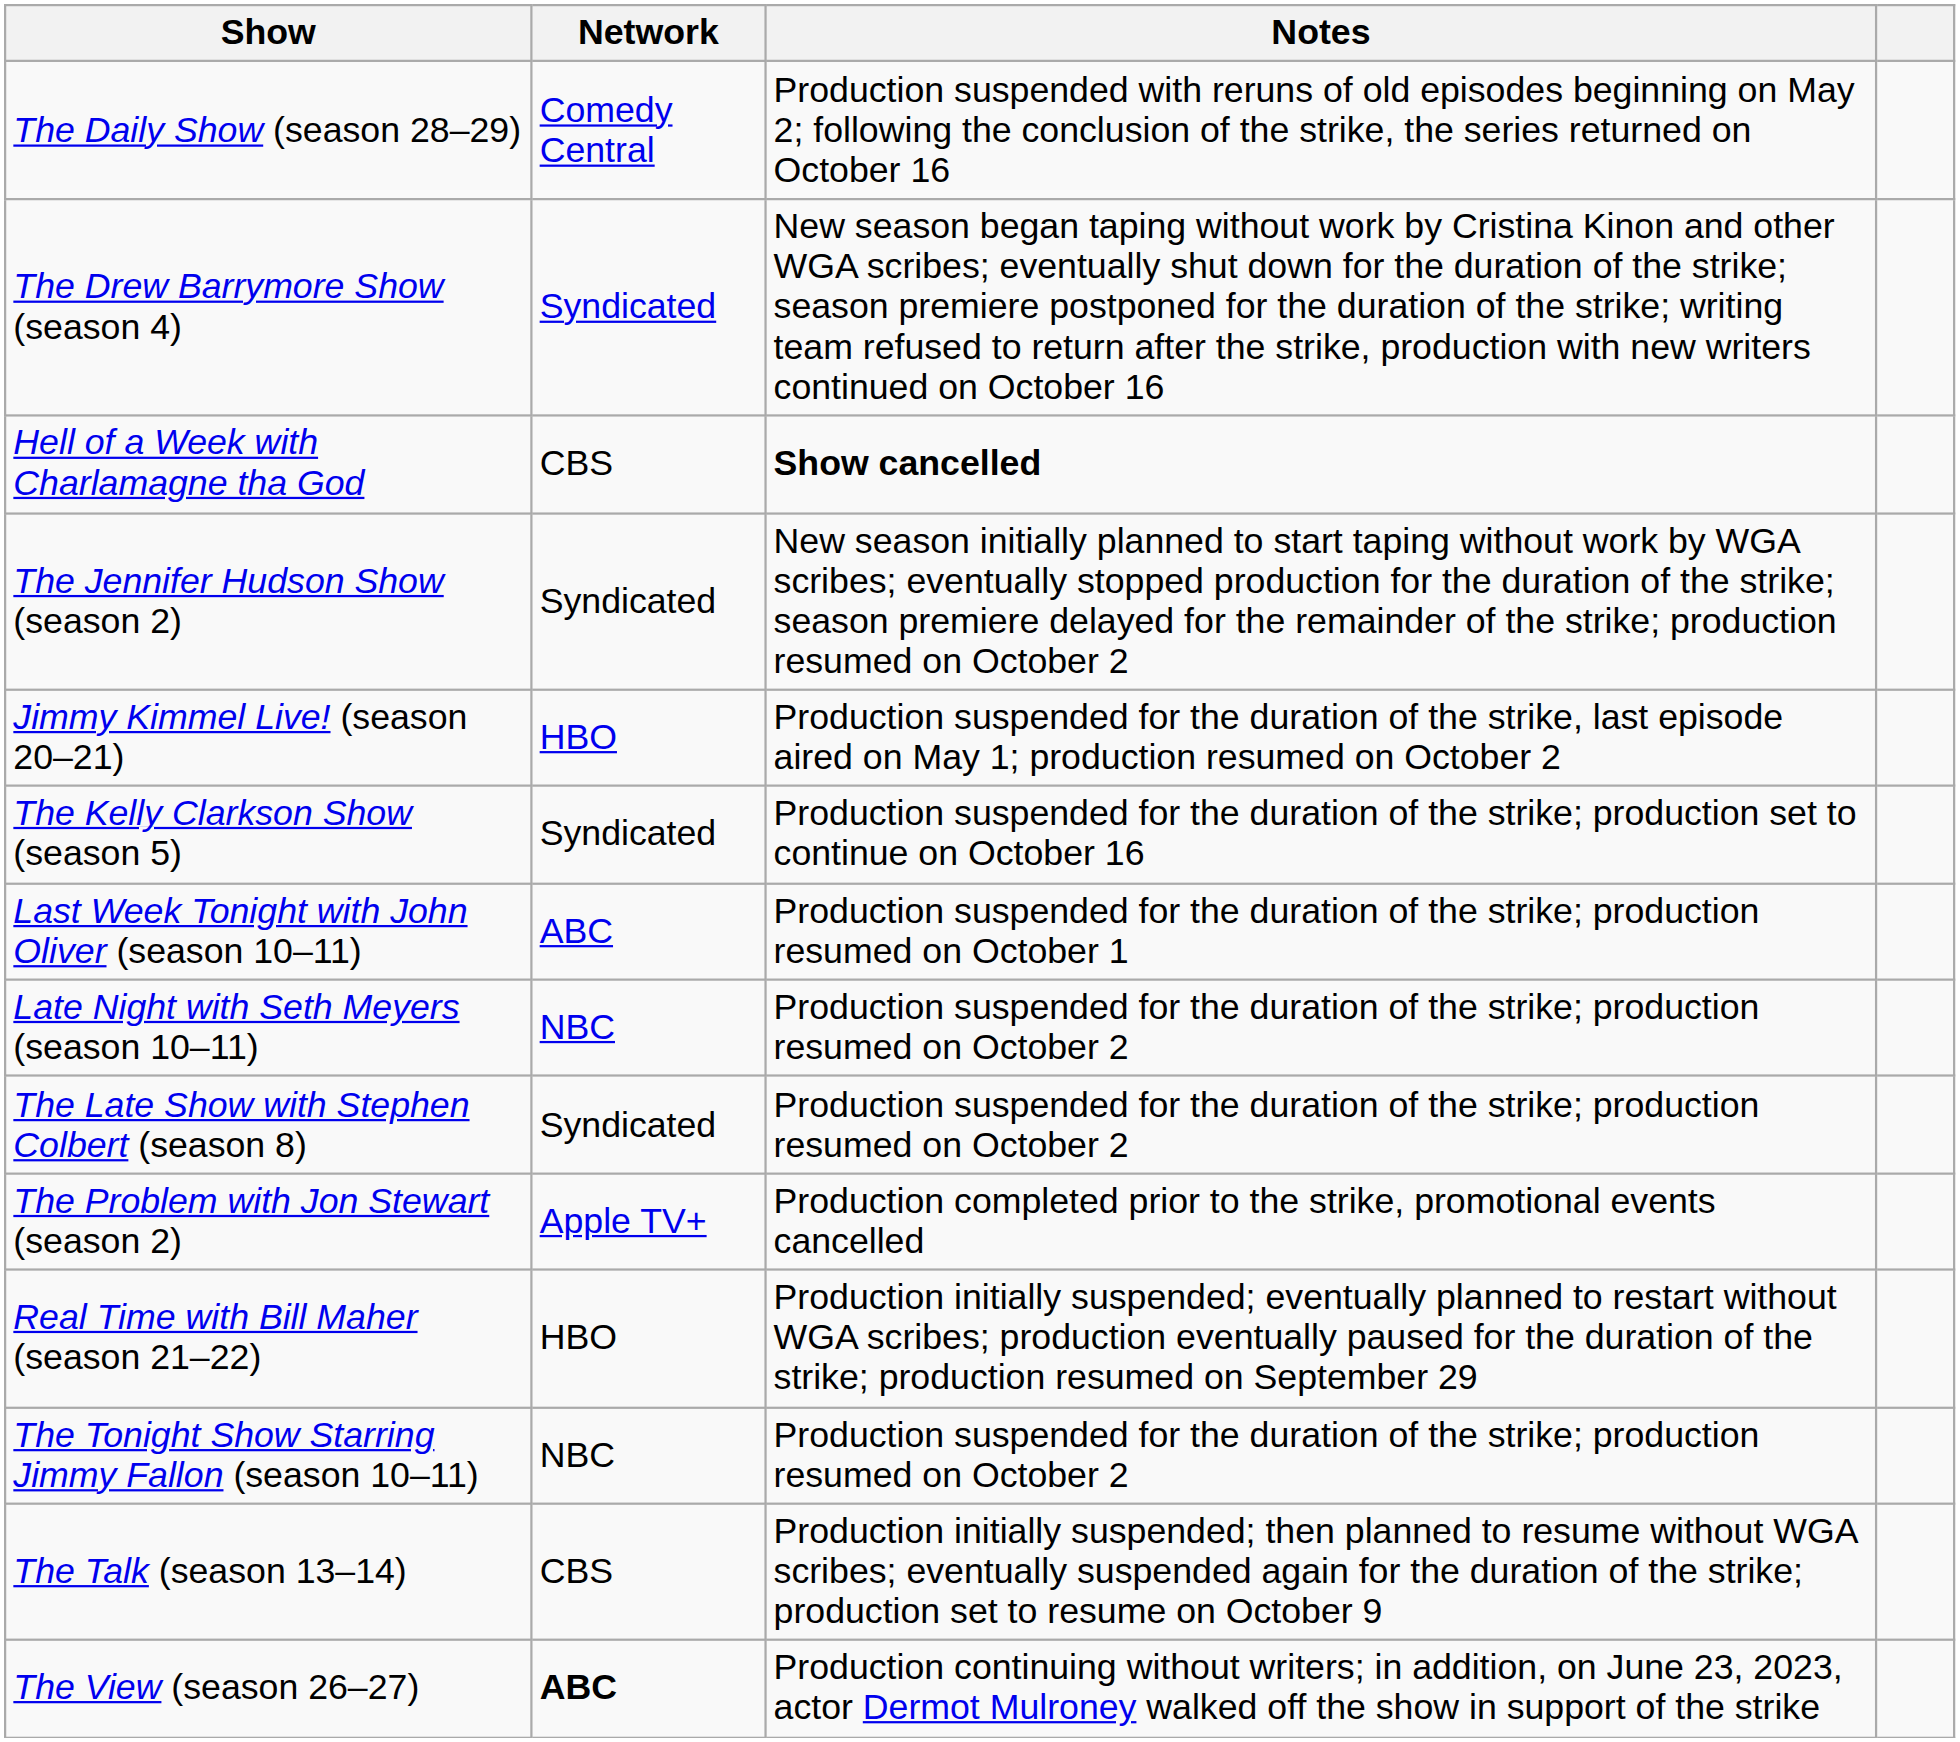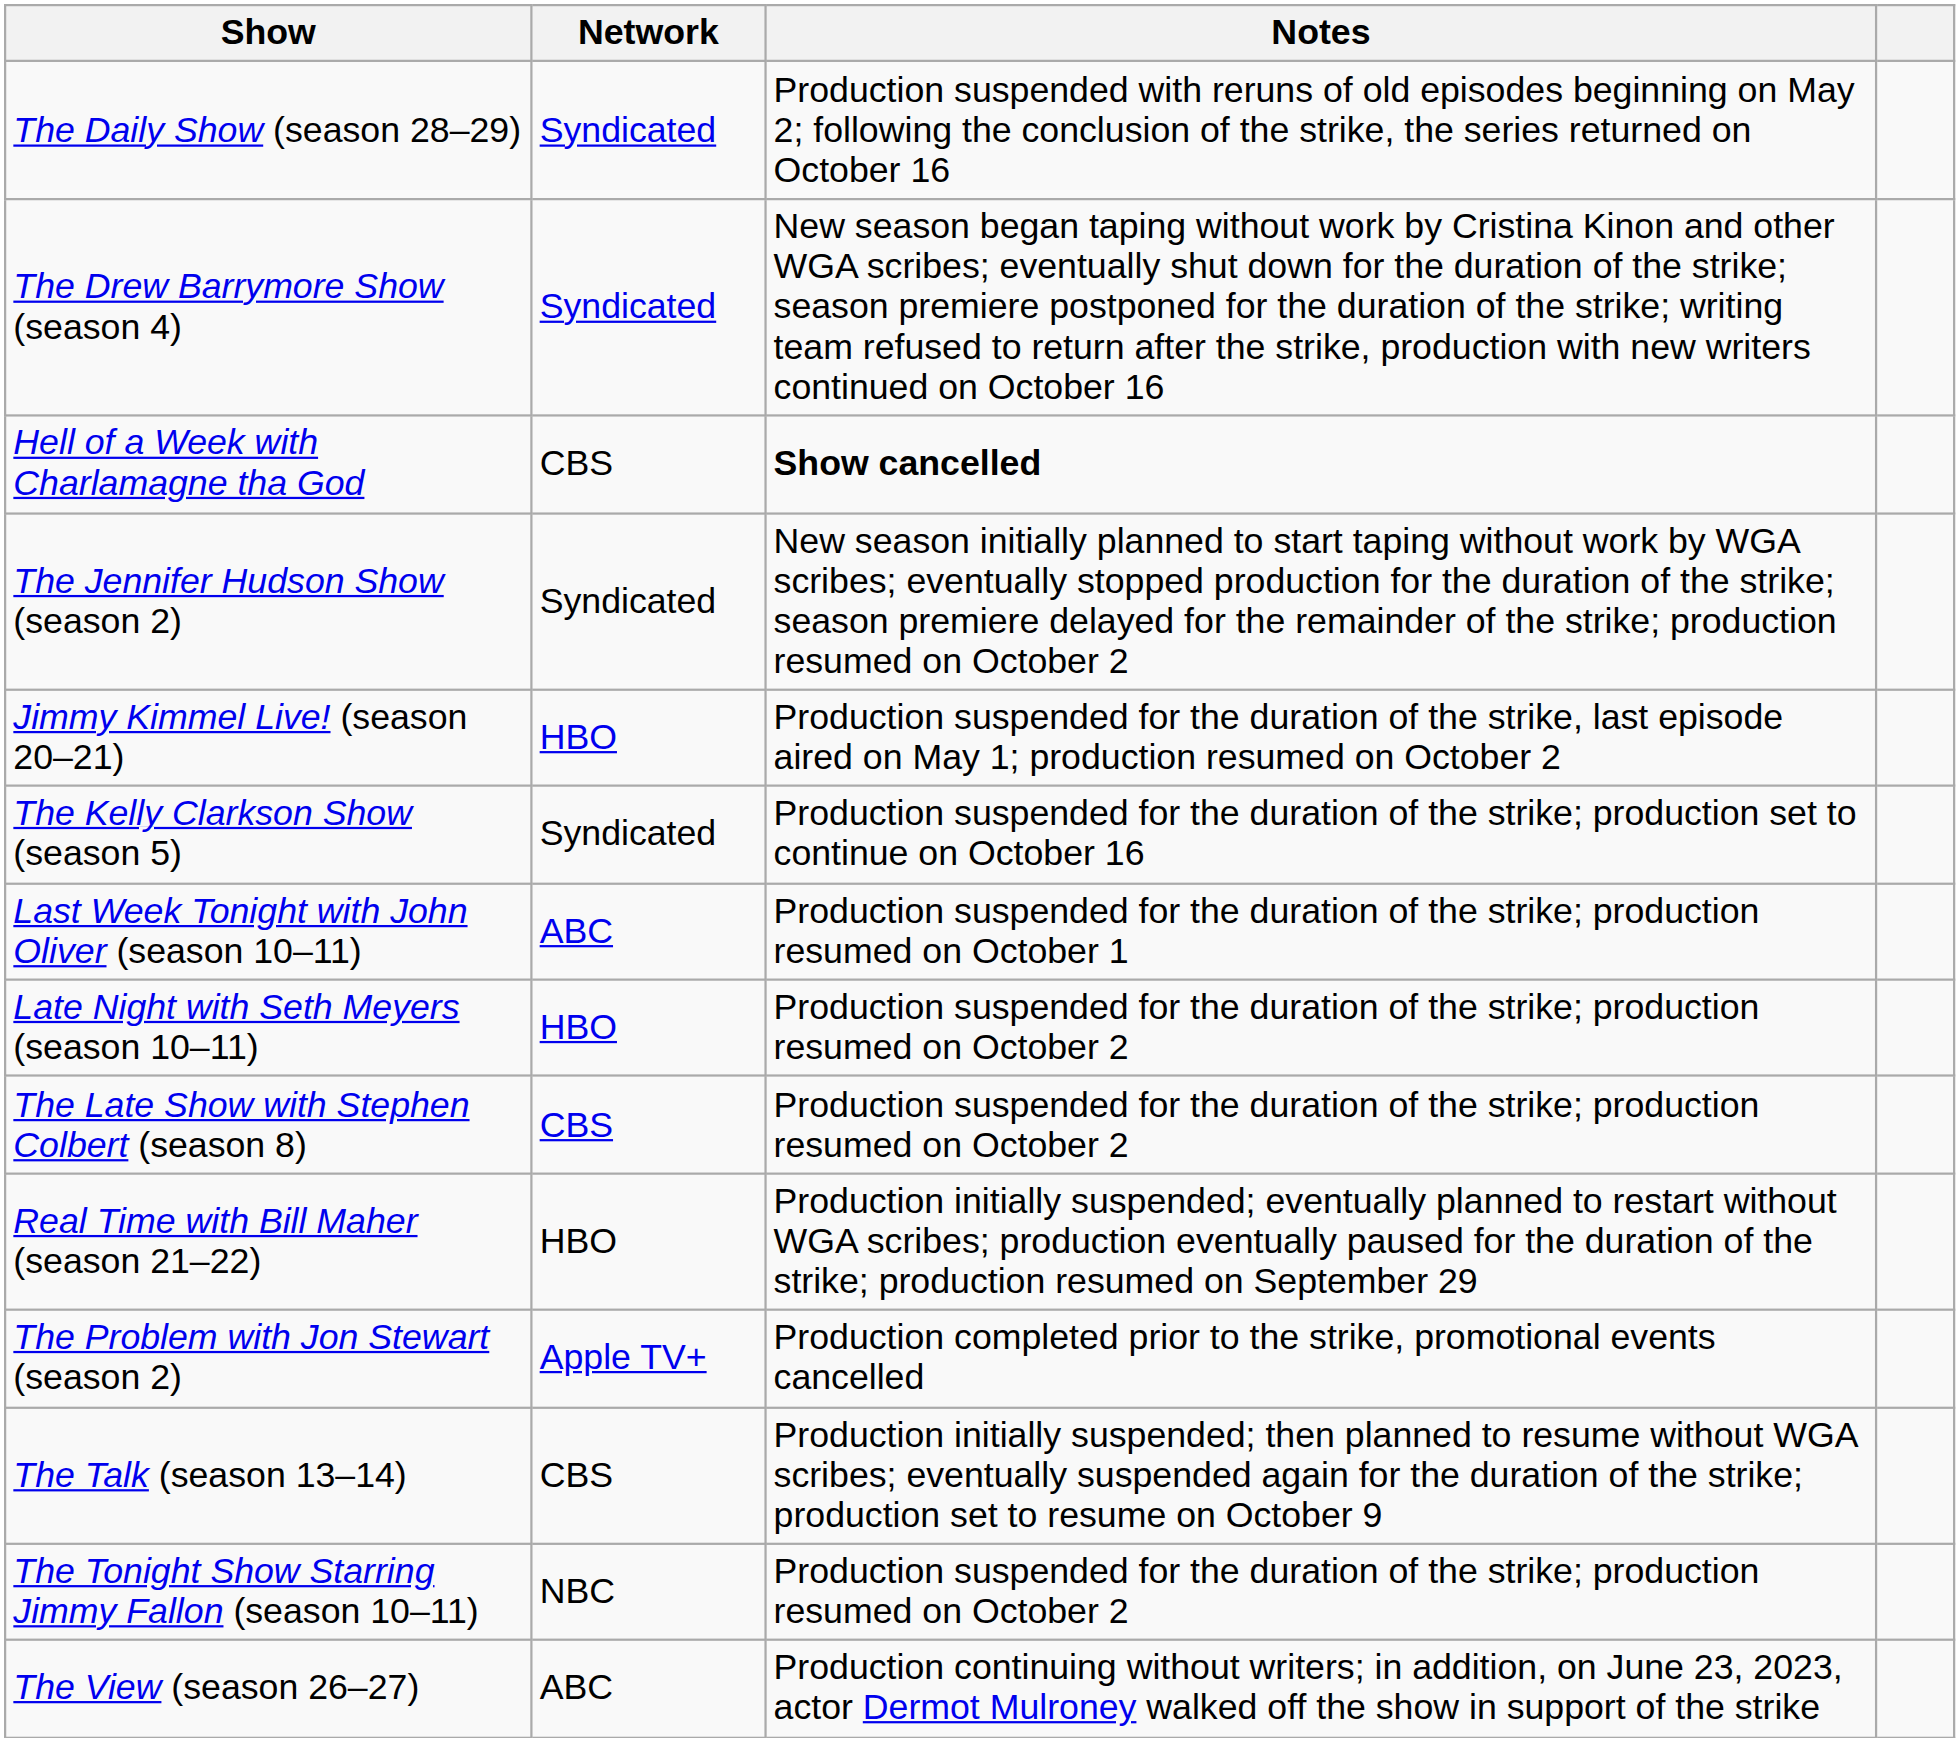The Daily Show (season 28–29) | Network: Comedy Central -> Syndicated
Late Night with Seth Meyers (season 10–11) | Network: NBC -> HBO
The Late Show with Stephen Colbert (season 8) | Network: Syndicated -> CBS
rows swapped: The Problem with Jon Stewart (season 2) <-> Real Time with Bill Maher (season 21–22)
rows swapped: The Talk (season 13–14) <-> The Tonight Show Starring Jimmy Fallon (season 10–11)
The View (season 26–27) | Network: bold -> normal
